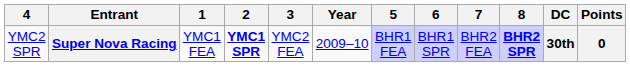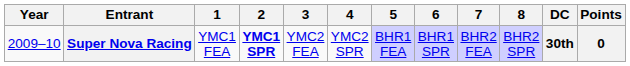columns swapped: Year <-> 4
Super Nova Racing | 8: bold -> normal
